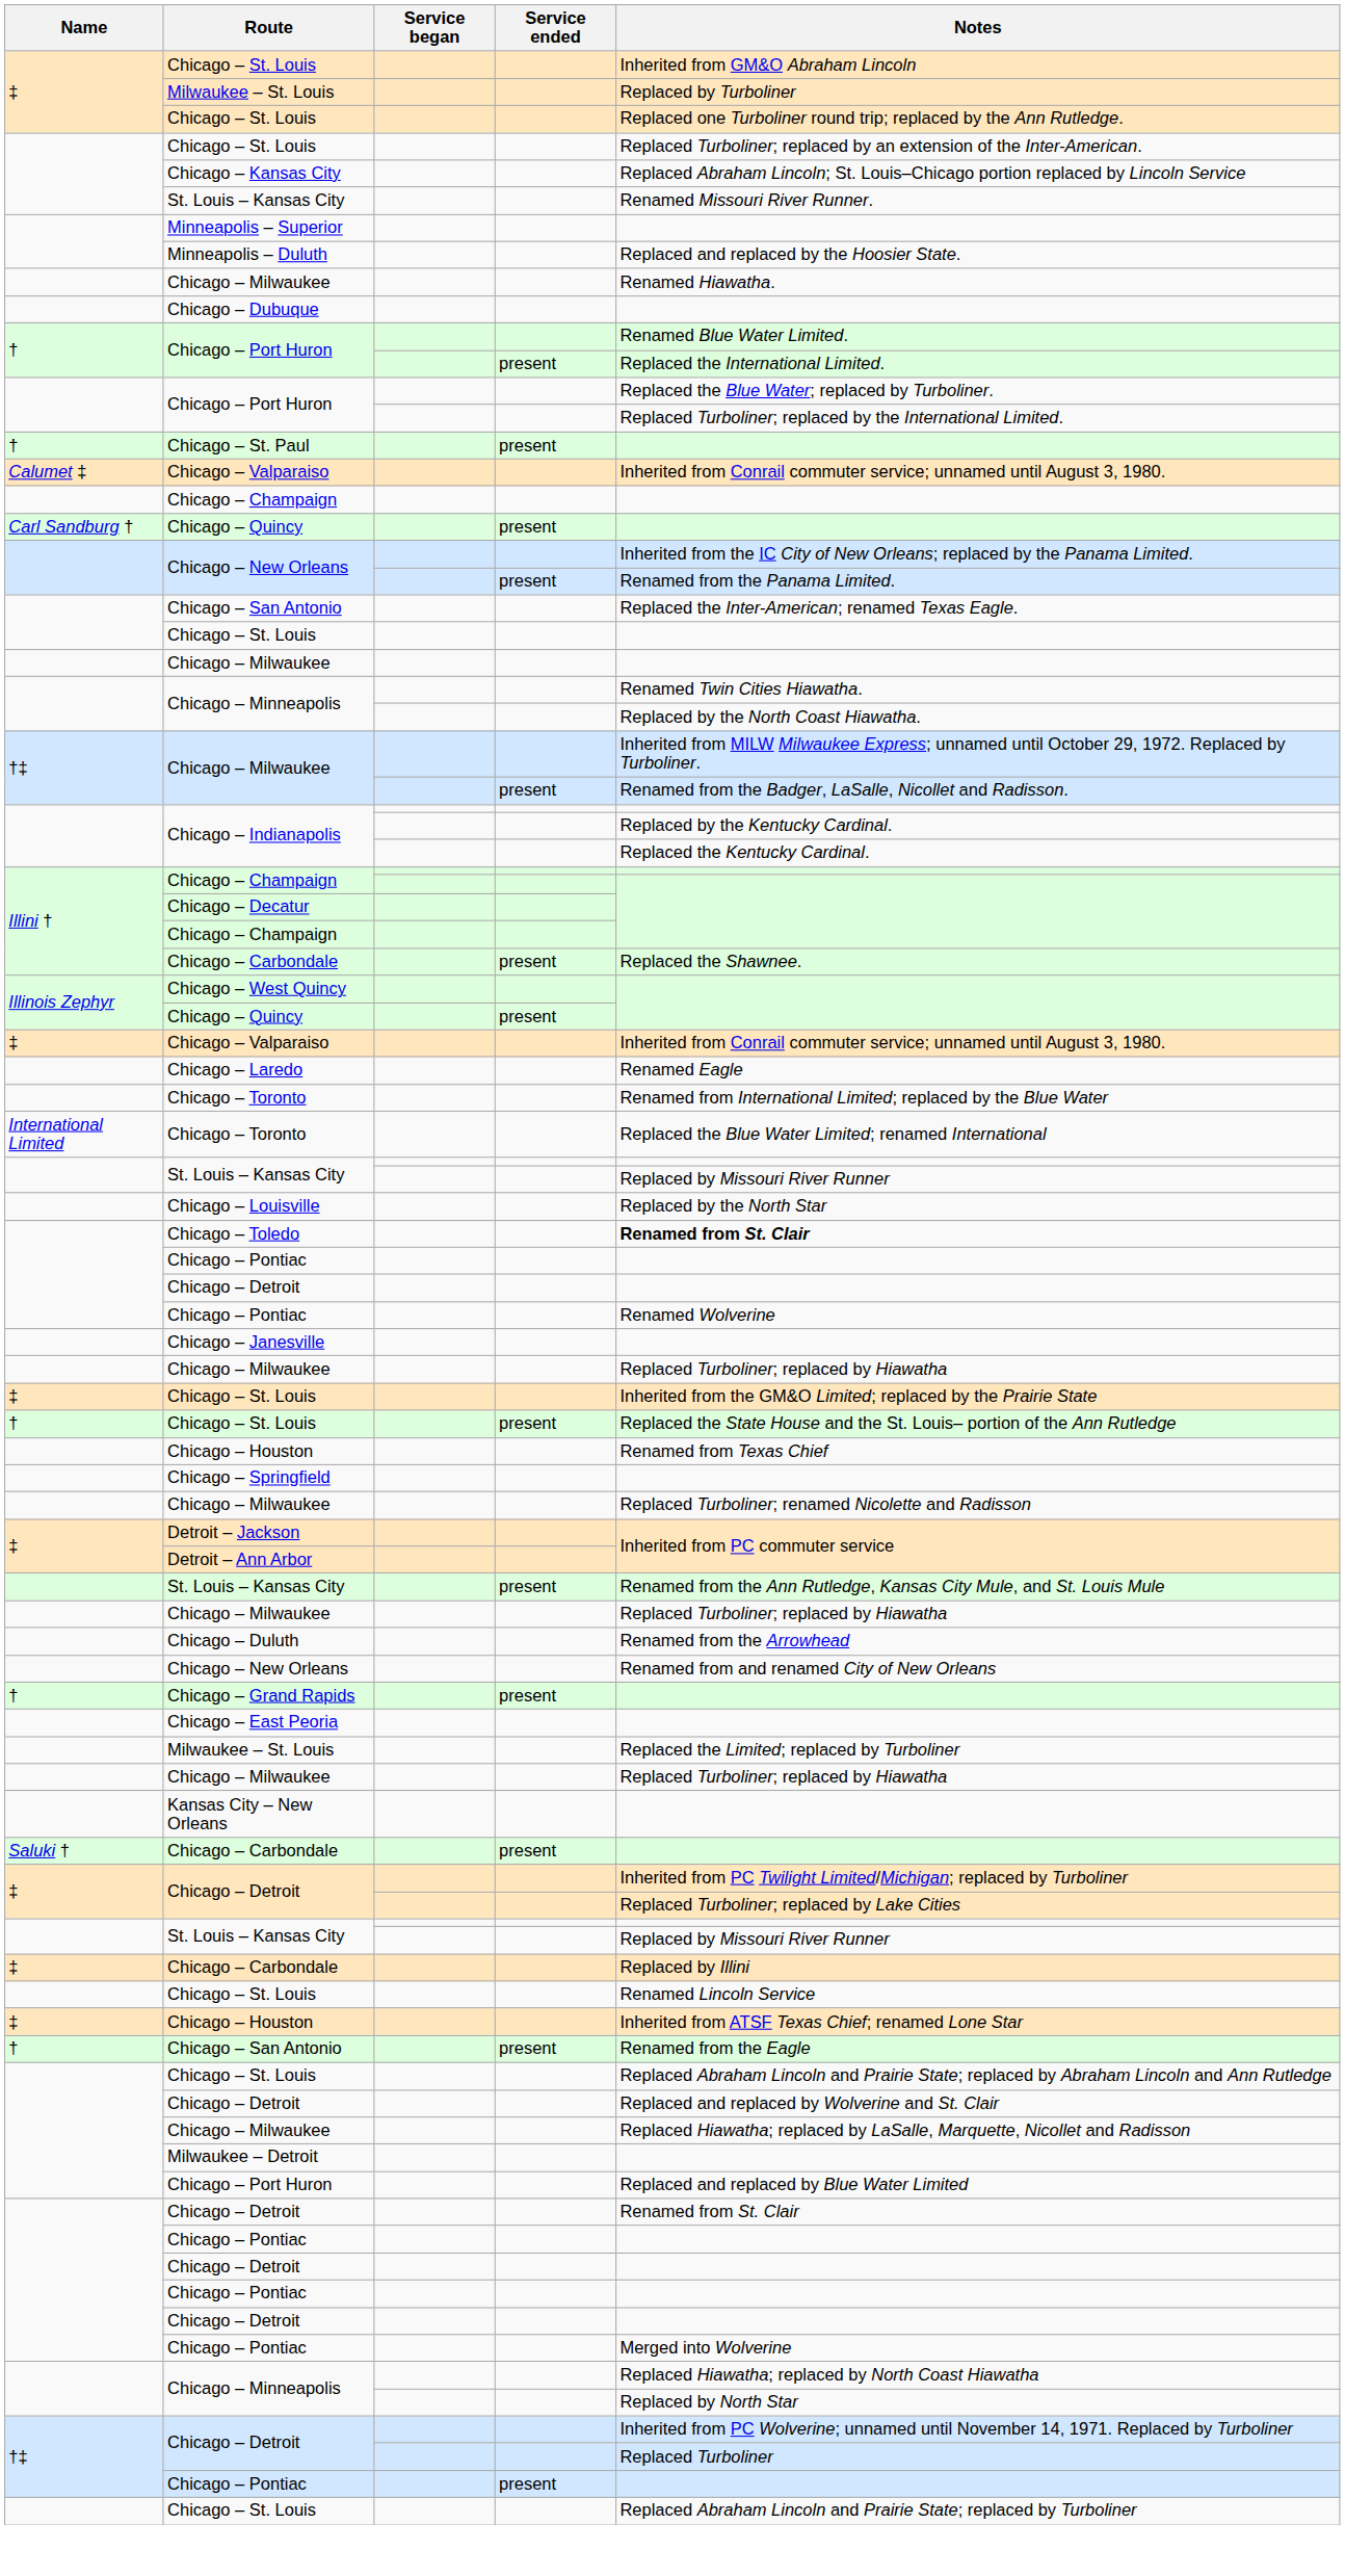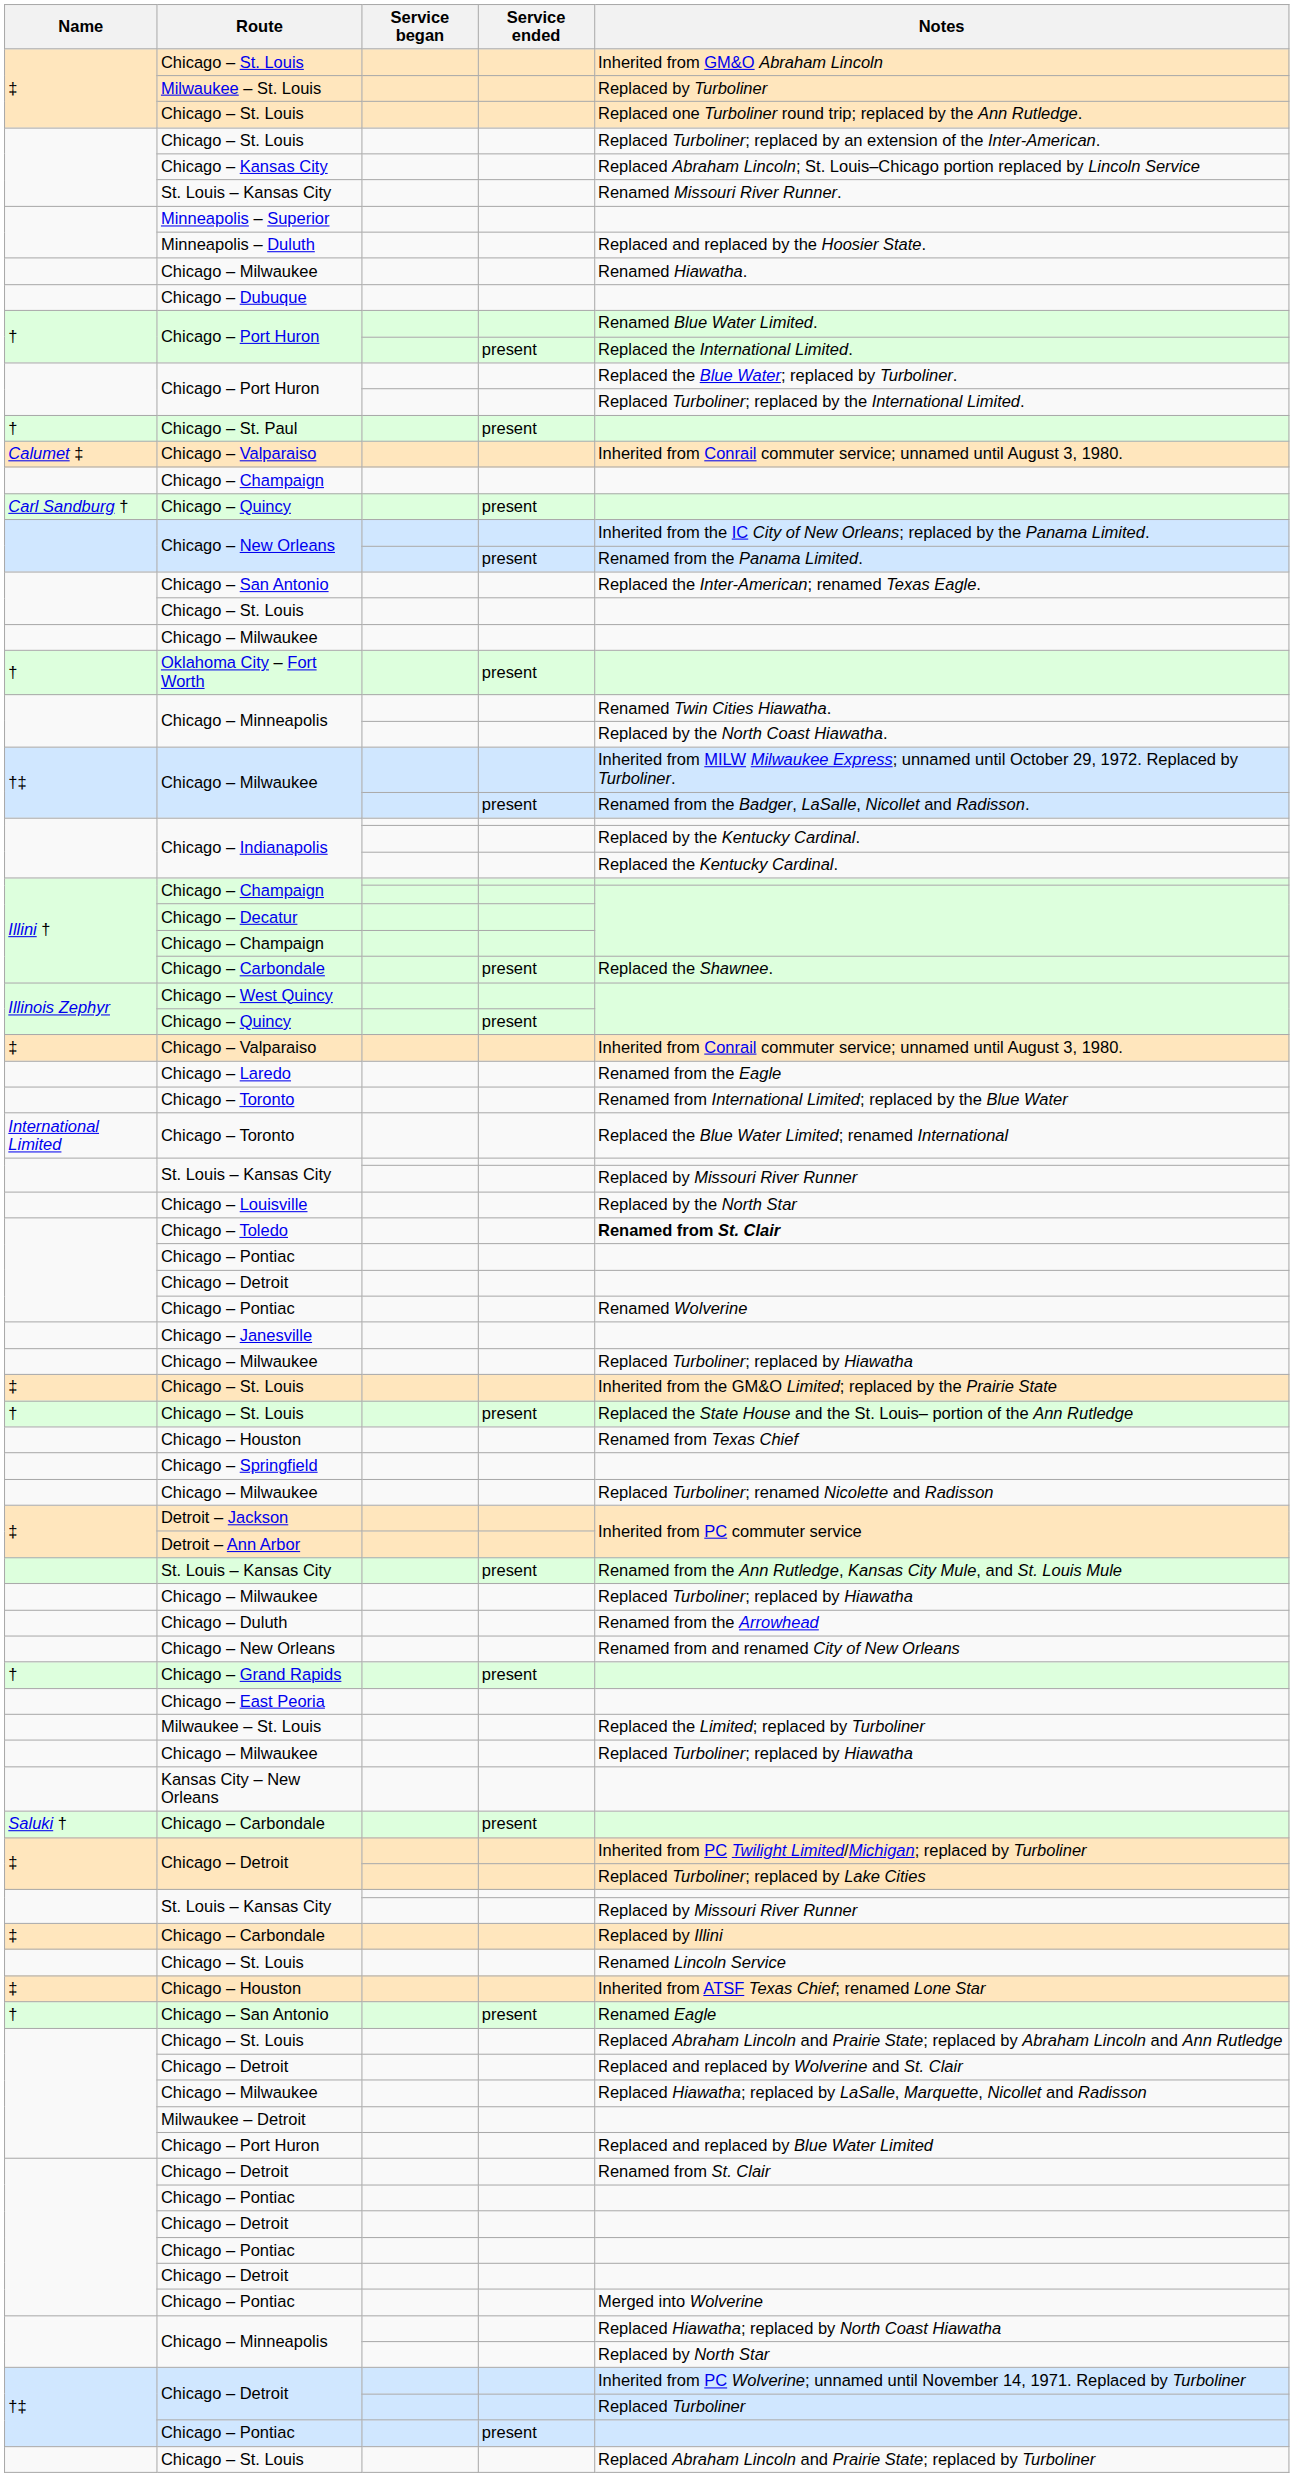+ row: † | Oklahoma City – Fort Worth | present
Chicago – Laredo | Notes: Renamed Eagle -> Renamed from the Eagle
† / Chicago – San Antonio | Notes: Renamed from the Eagle -> Renamed Eagle
